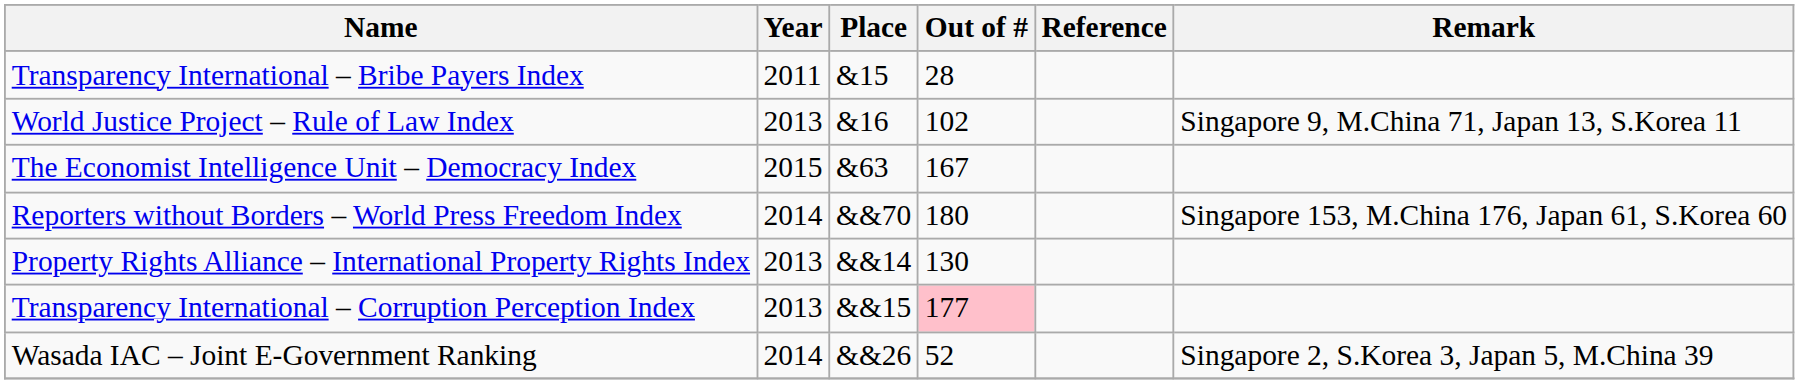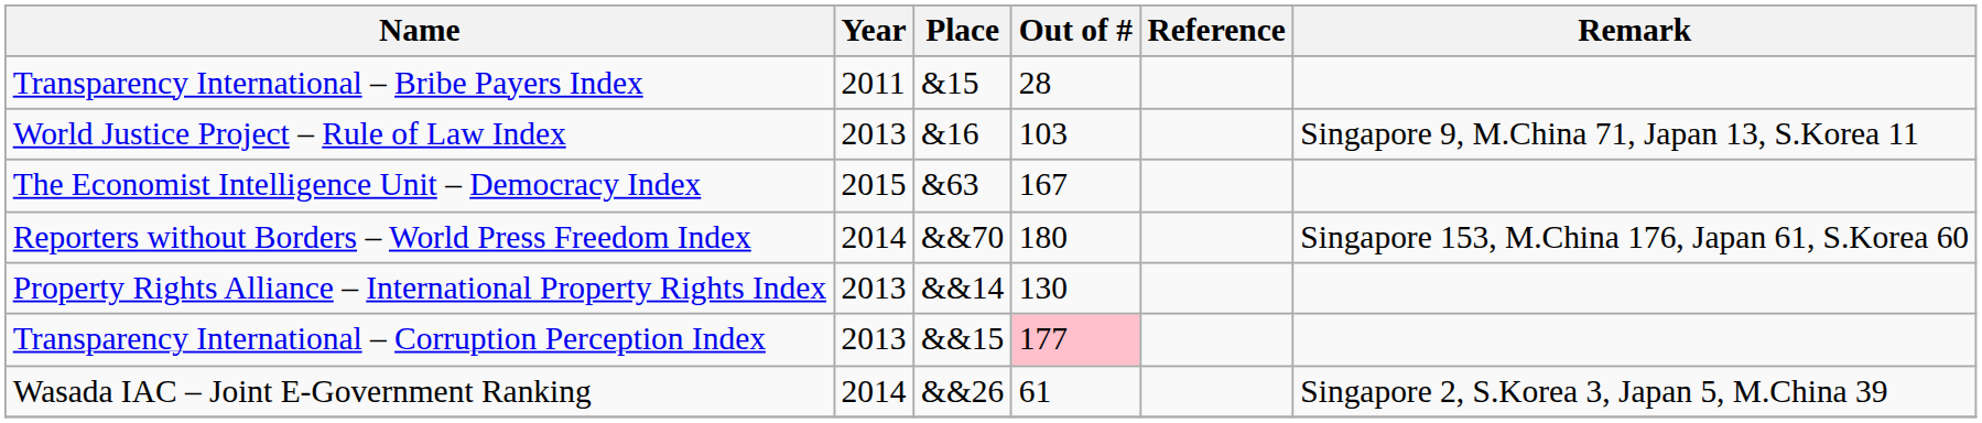World Justice Project – Rule of Law Index | Out of #: 102 -> 103
Wasada IAC – Joint E-Government Ranking | Out of #: 52 -> 61
